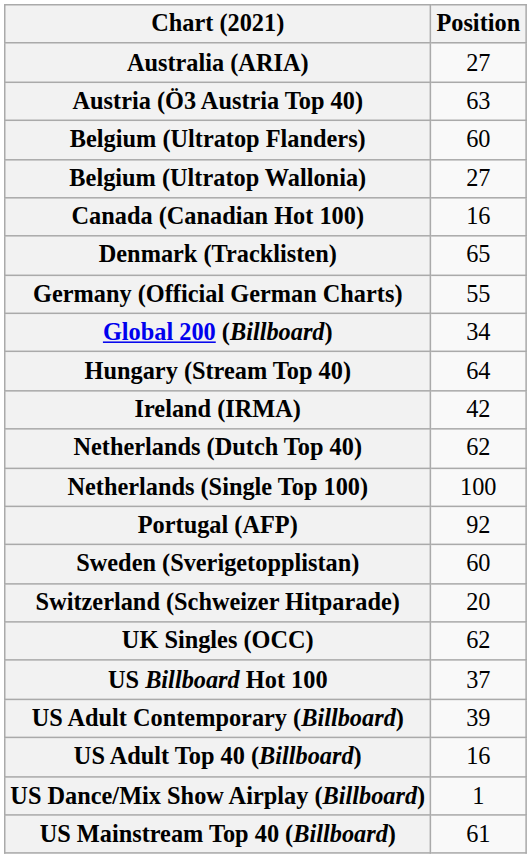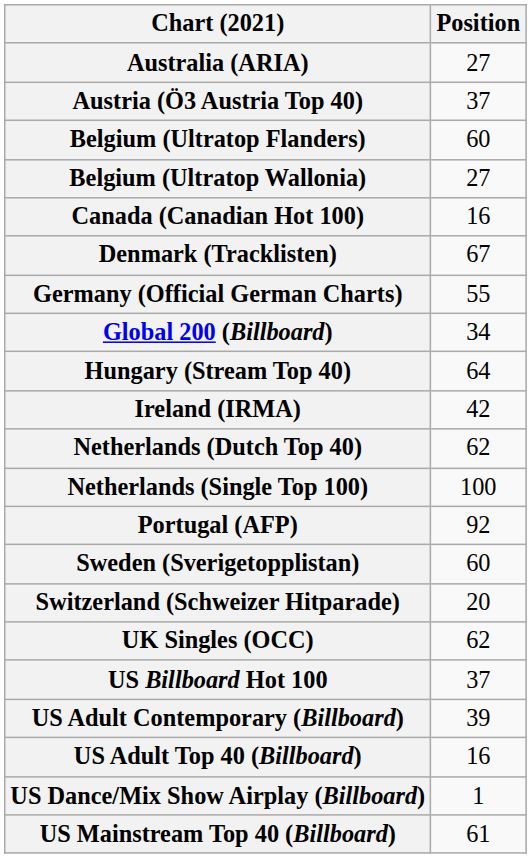Austria (Ö3 Austria Top 40) | Position: 63 -> 37
Denmark (Tracklisten) | Position: 65 -> 67
